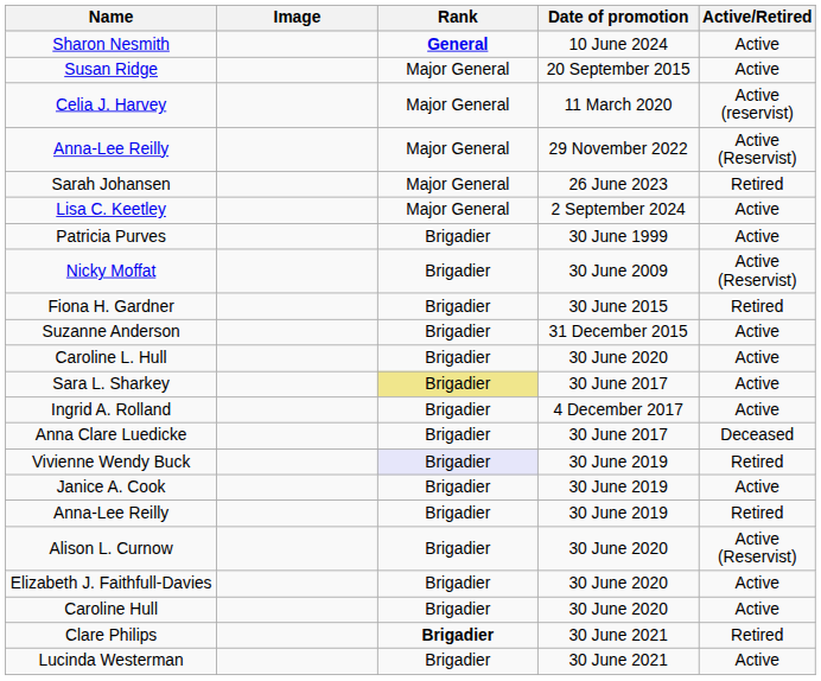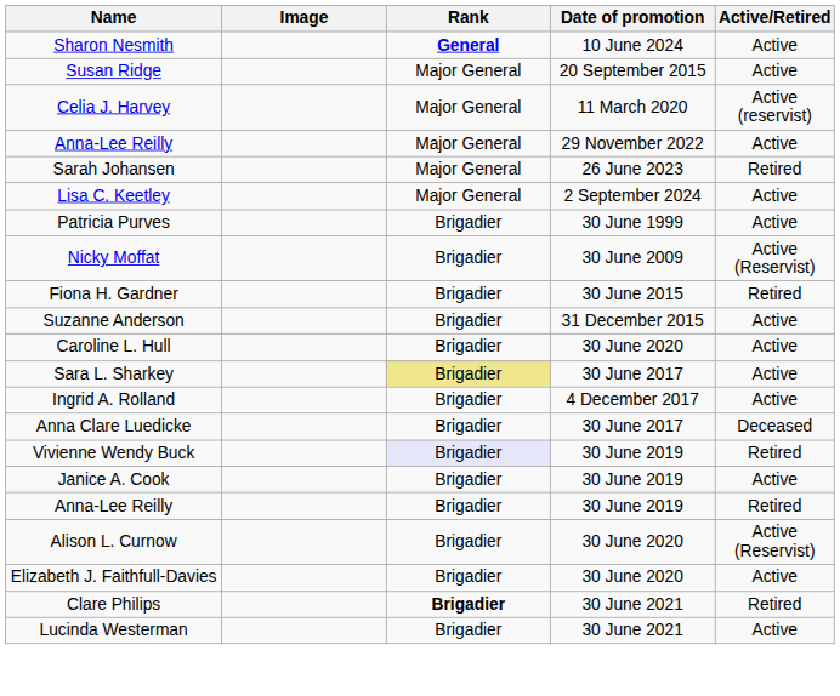Anna-Lee Reilly / 29 November 2022 | Active/Retired: Active (Reservist) -> Active
- row: Caroline Hull | Brigadier | 30 June 2020 | Active
